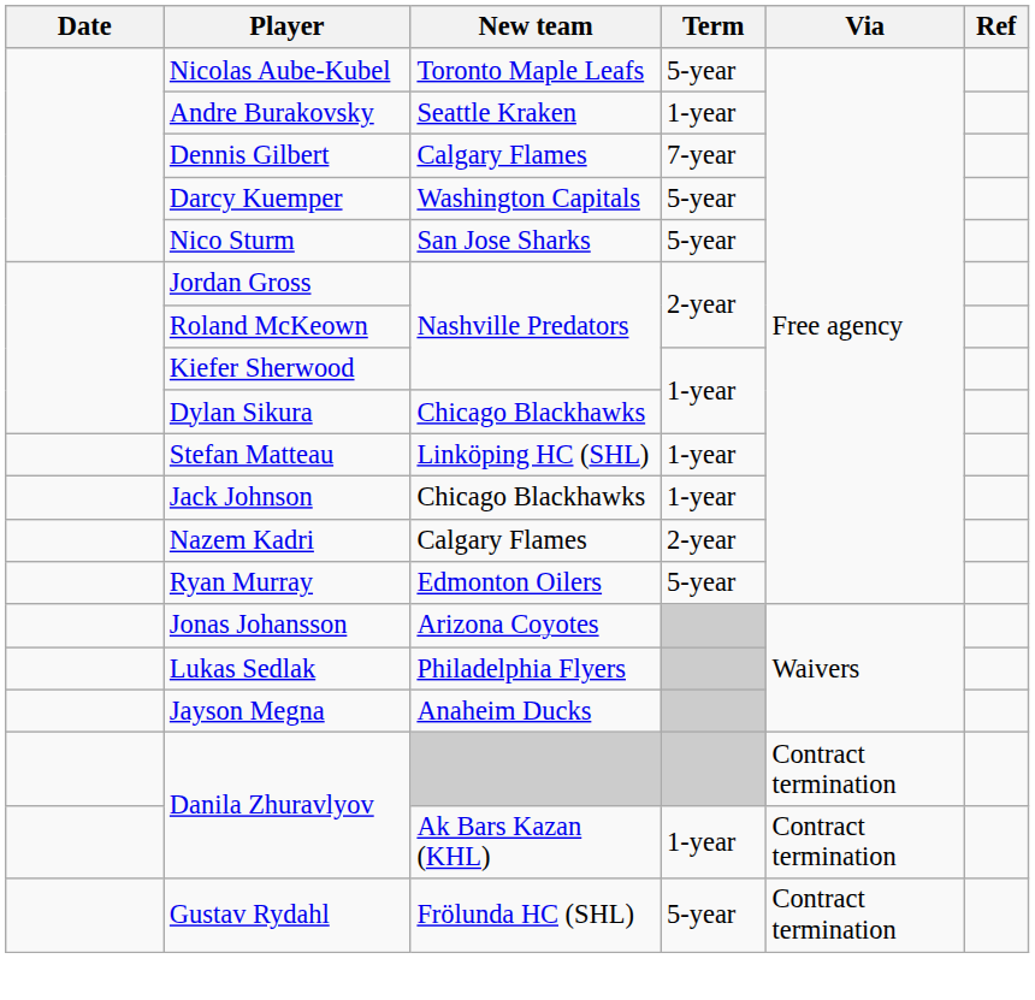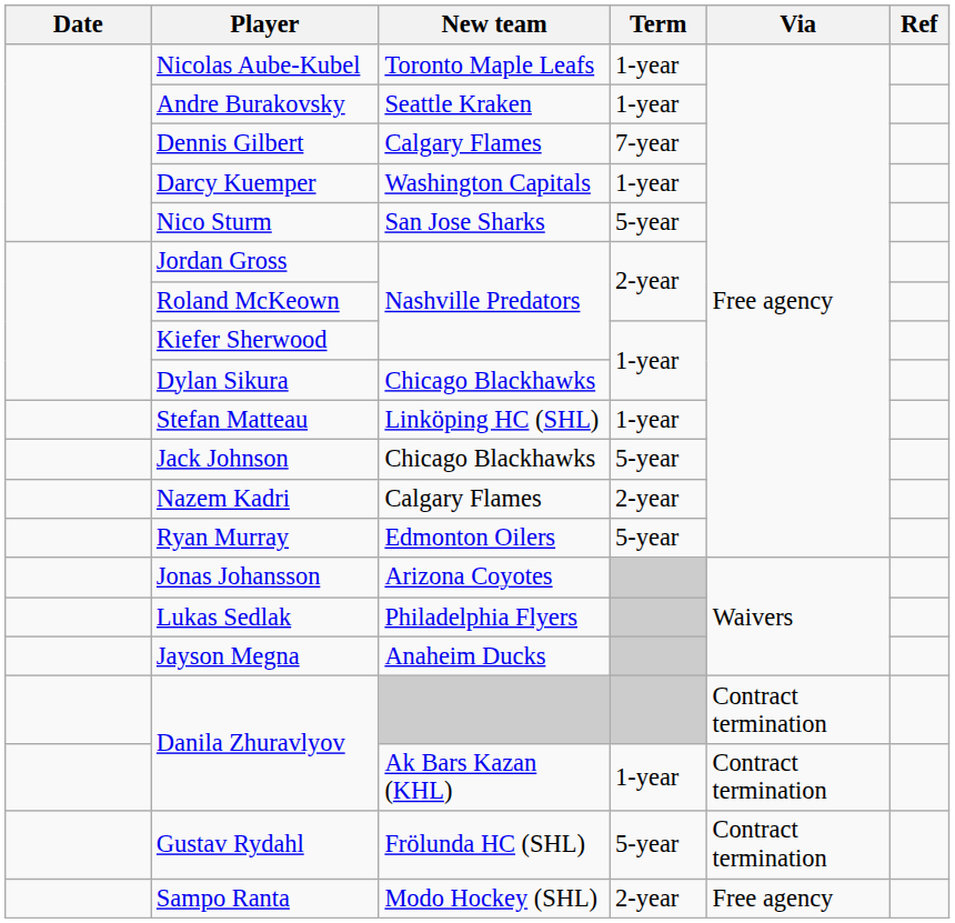Nicolas Aube-Kubel | Term: 5-year -> 1-year
Darcy Kuemper | Term: 5-year -> 1-year
Jack Johnson | Term: 1-year -> 5-year
+ row: Sampo Ranta | Modo Hockey (SHL) | 2-year | Free agency
